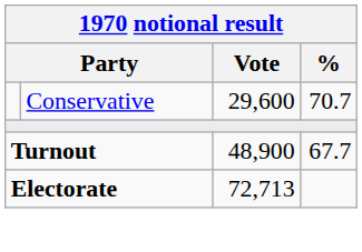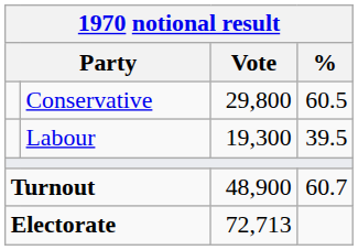Conservative | Vote: 29,600 -> 29,800
Conservative | %: 70.7 -> 60.5
+ row: Labour | 19,300 | 39.5
Turnout | %: 67.7 -> 60.7
